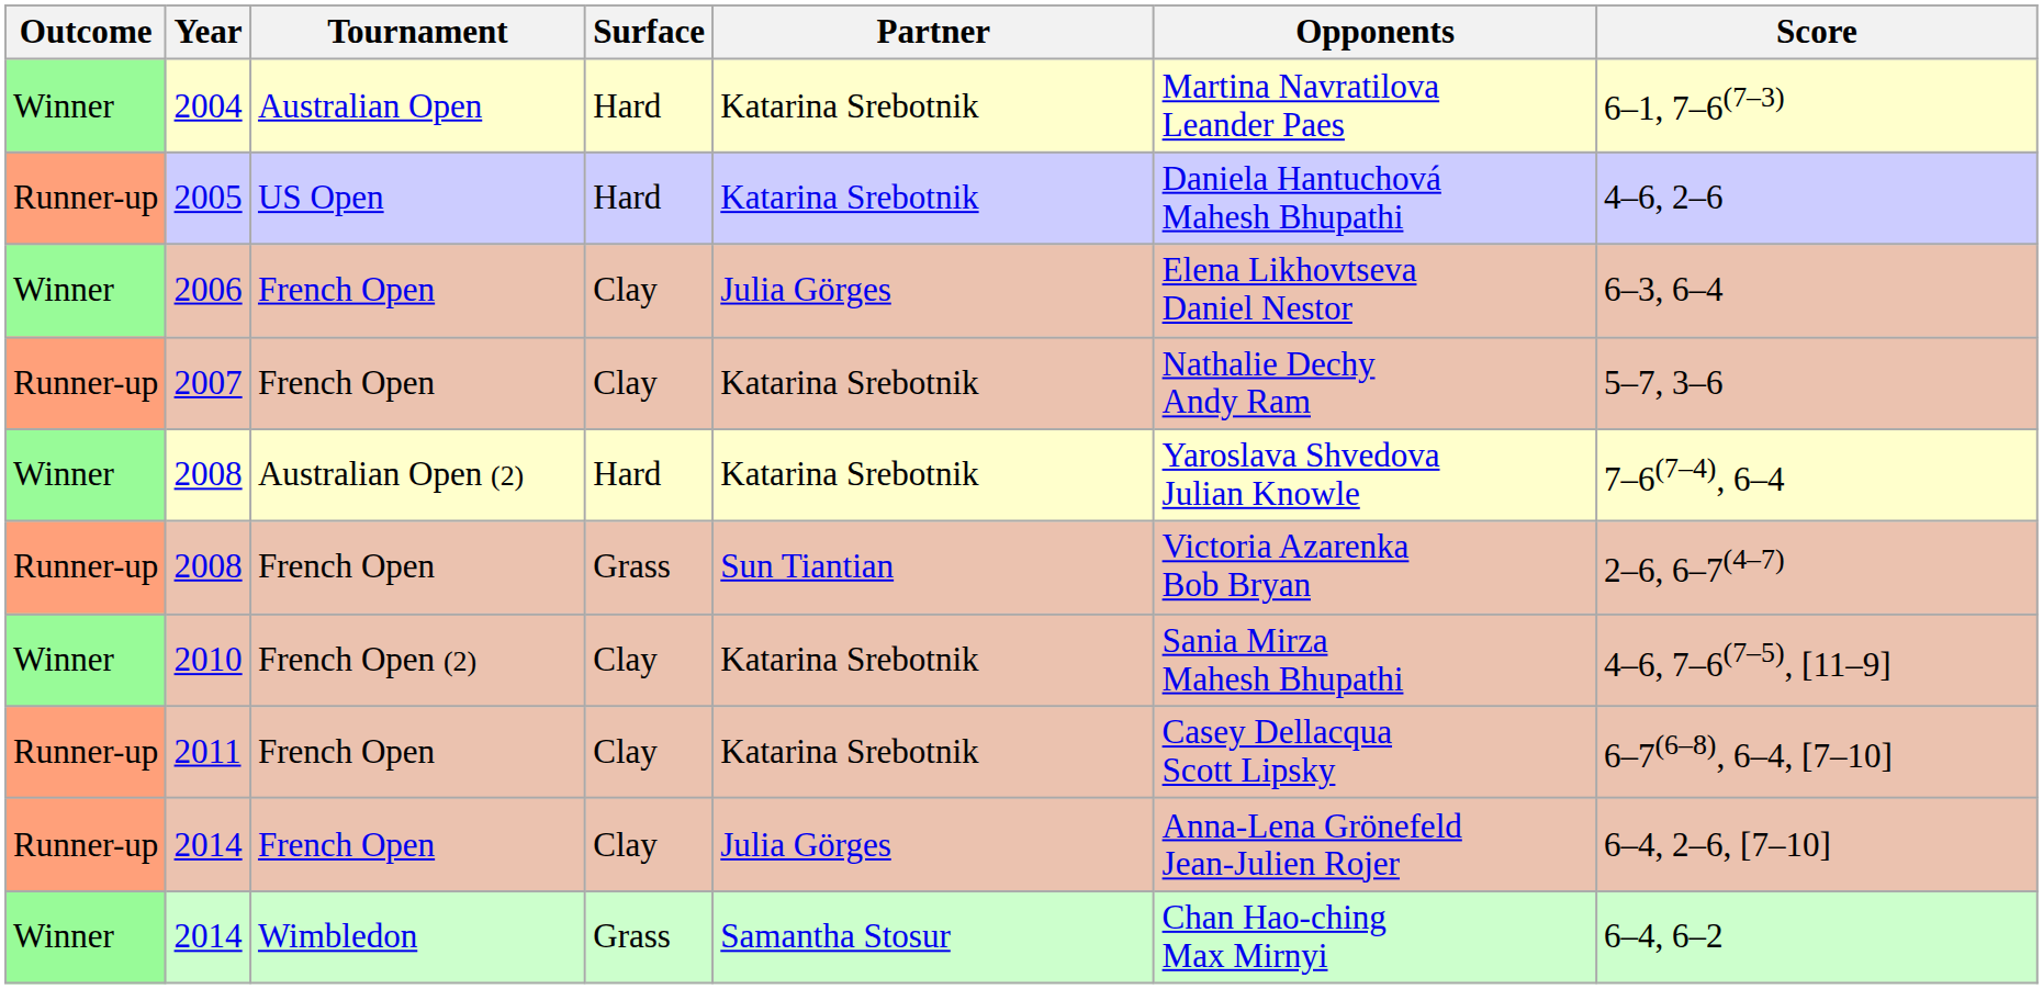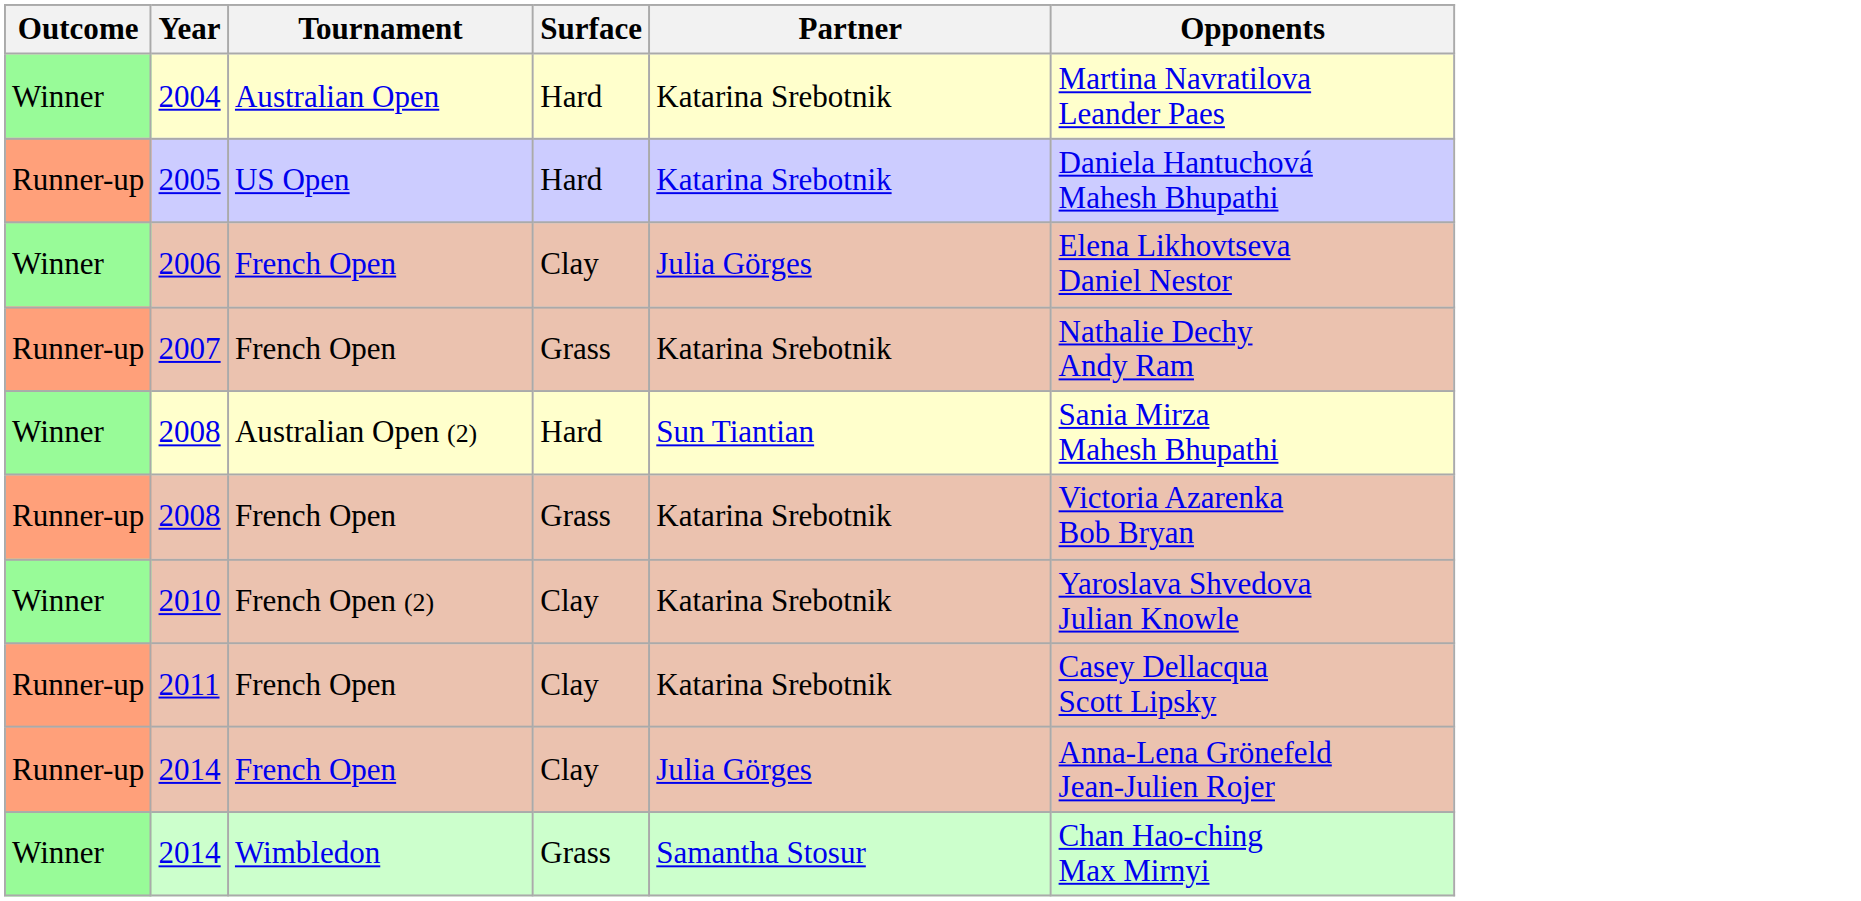- column: Score | 6–1, 7–6(7–3) | 4–6, 2–6 | 6–3, 6–4 | 5–7, 3–6 | 7–6(7–4), 6–4 | 2–6, 6–7(4–7) | 4–6, 7–6(7–5), [11–9] | 6–7(6–8), 6–4, [7–10] | 6–4, 2–6, [7–10] | 6–4, 6–2
2007 | Surface: Clay -> Grass
2008 / Australian Open (2) | Partner: Katarina Srebotnik -> Sun Tiantian
2008 / Australian Open (2) | Opponents: Yaroslava Shvedova Julian Knowle -> Sania Mirza Mahesh Bhupathi
2008 / French Open | Partner: Sun Tiantian -> Katarina Srebotnik
2010 | Opponents: Sania Mirza Mahesh Bhupathi -> Yaroslava Shvedova Julian Knowle
